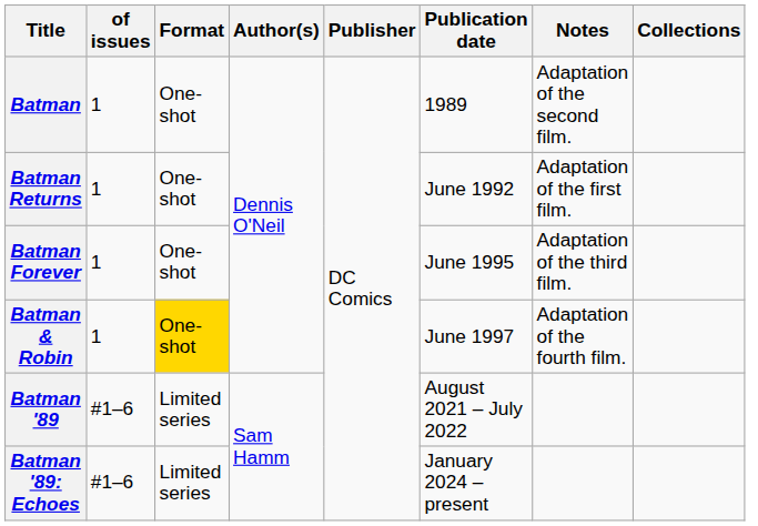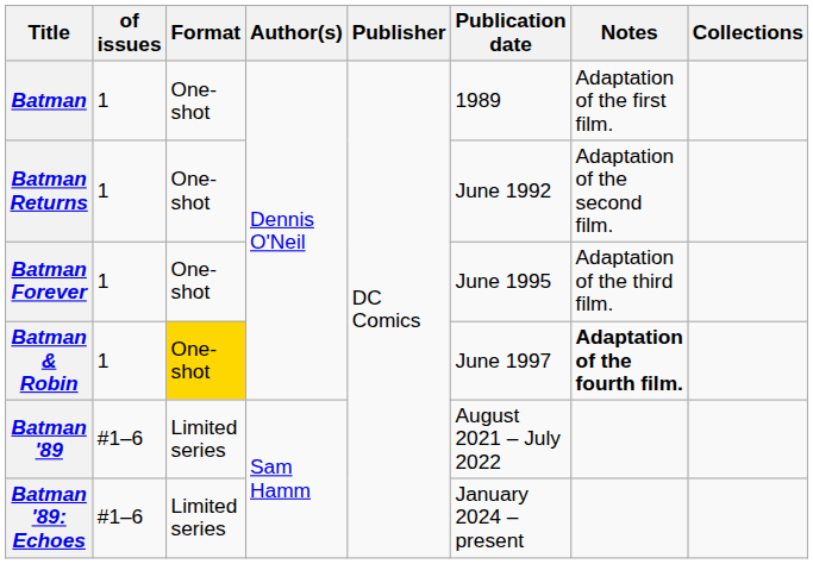Batman | Notes: Adaptation of the second film. -> Adaptation of the first film.
Batman Returns | Notes: Adaptation of the first film. -> Adaptation of the second film.
Batman & Robin | Notes: normal -> bold
